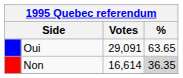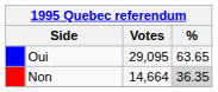Oui | Votes: 29,091 -> 29,095
Non | Votes: 16,614 -> 14,664
